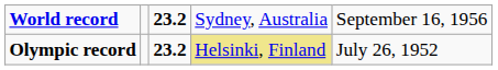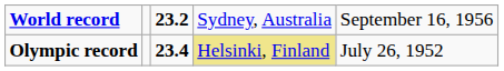Olympic record | column 3: 23.2 -> 23.4
